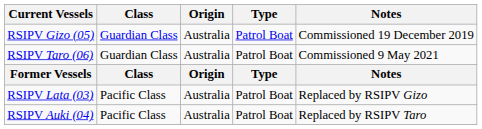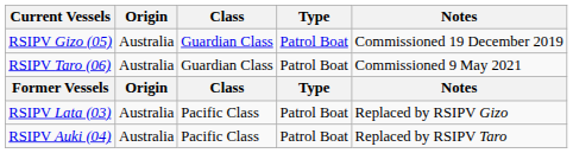columns swapped: Origin <-> Class
